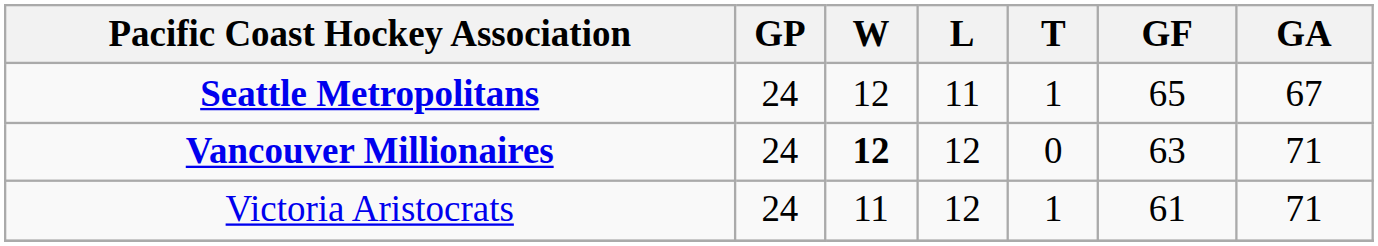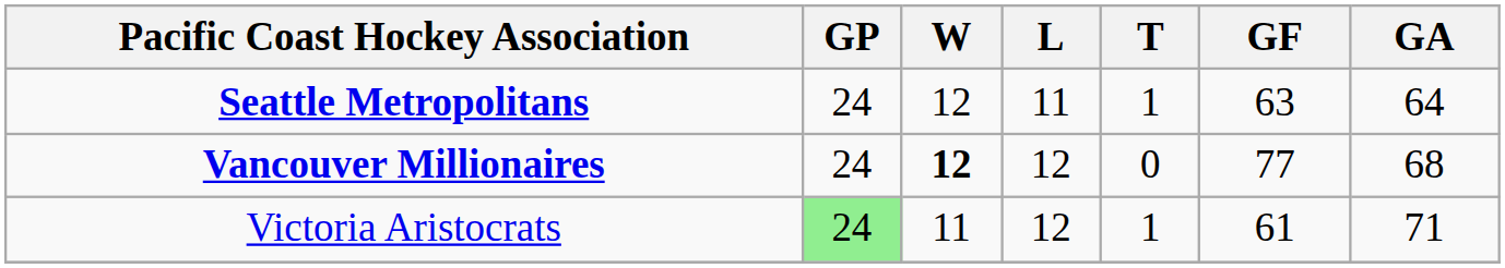Seattle Metropolitans | GF: 65 -> 63
Seattle Metropolitans | GA: 67 -> 64
Vancouver Millionaires | GF: 63 -> 77
Vancouver Millionaires | GA: 71 -> 68
Victoria Aristocrats | GP: no background -> lightgreen background
